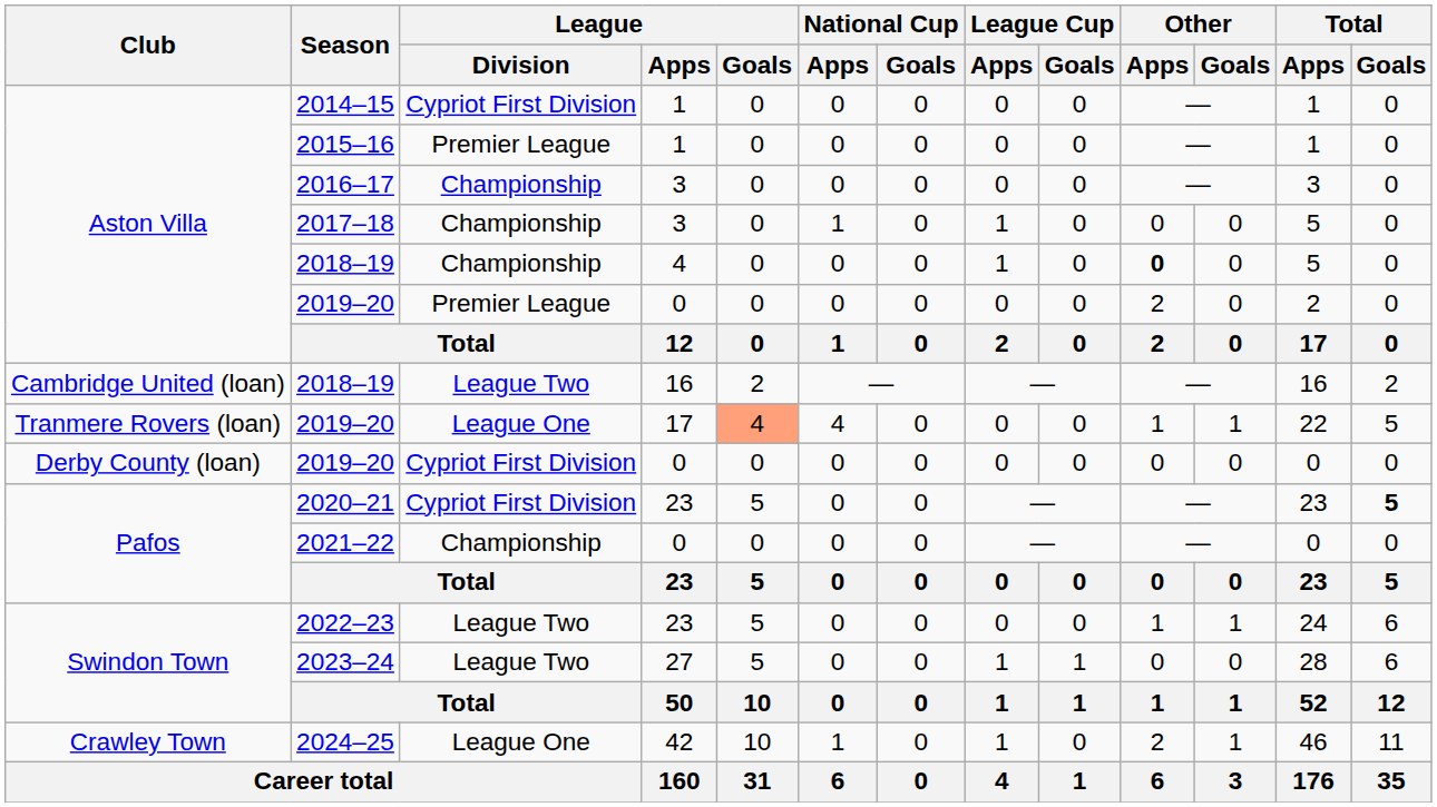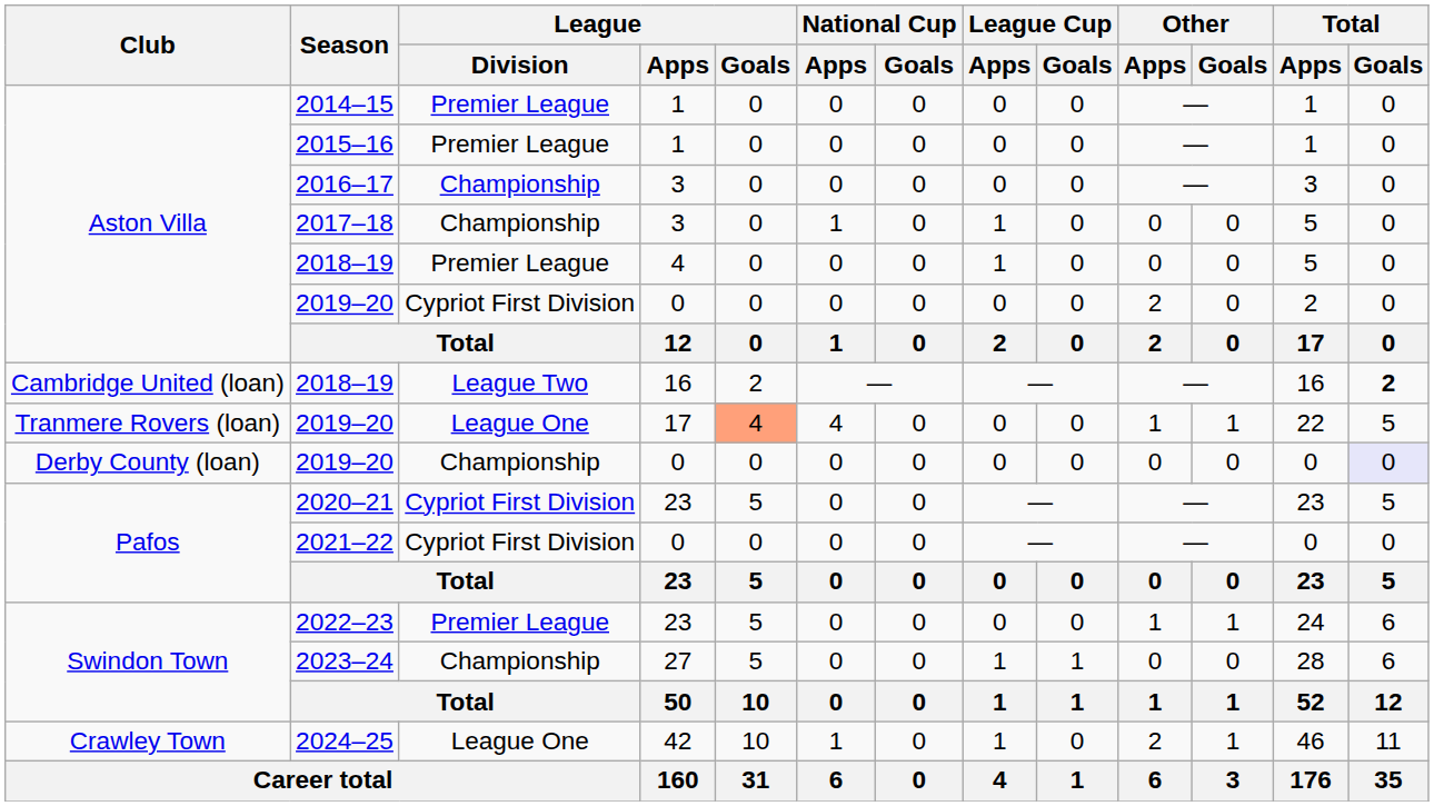2014–15 | League / Division: Cypriot First Division -> Premier League
Aston Villa / 2018–19 | League / Division: Championship -> Premier League
Aston Villa / 2018–19 | Other / Apps: bold -> normal
Aston Villa / 2019–20 | League / Division: Premier League -> Cypriot First Division
Cambridge United (loan) / 2018–19 | Total / Goals: normal -> bold
Derby County (loan) / 2019–20 | League / Division: Cypriot First Division -> Championship
Derby County (loan) / 2019–20 | Total / Goals: no background -> lavender background
2020–21 | Total / Goals: bold -> normal
2021–22 | League / Division: Championship -> Cypriot First Division
2022–23 | League / Division: League Two -> Premier League
2023–24 | League / Division: League Two -> Championship
